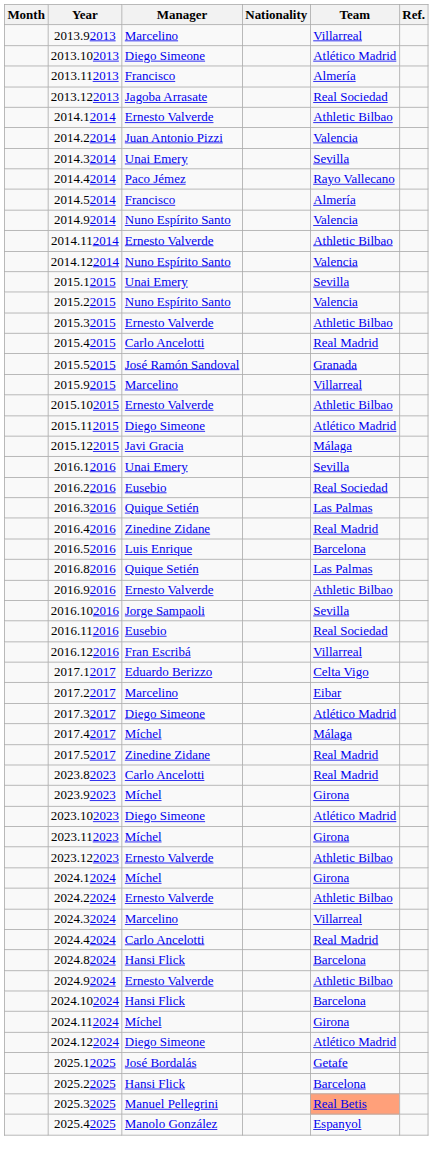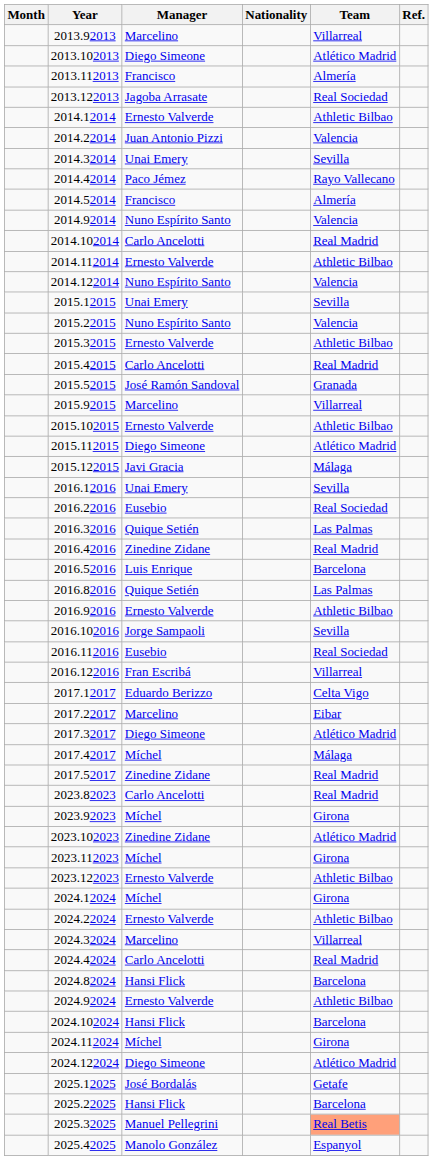+ row: 2014.102014 | Carlo Ancelotti | Real Madrid
2023.102023 | Manager: Diego Simeone -> Zinedine Zidane
